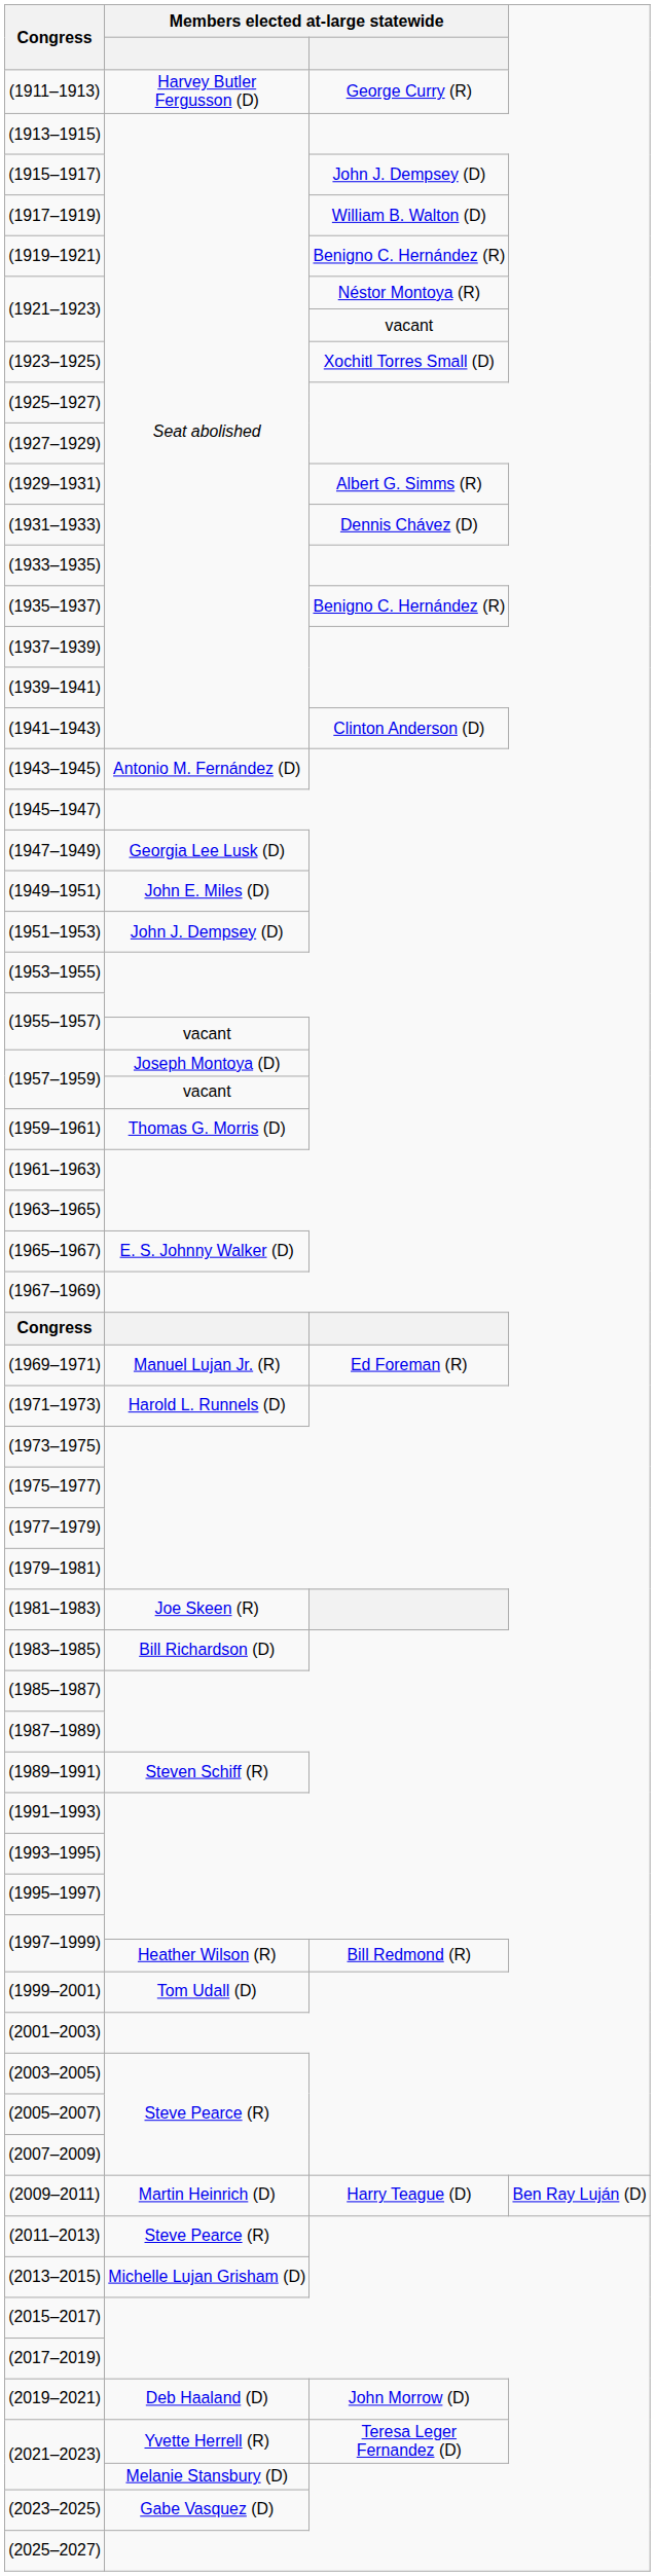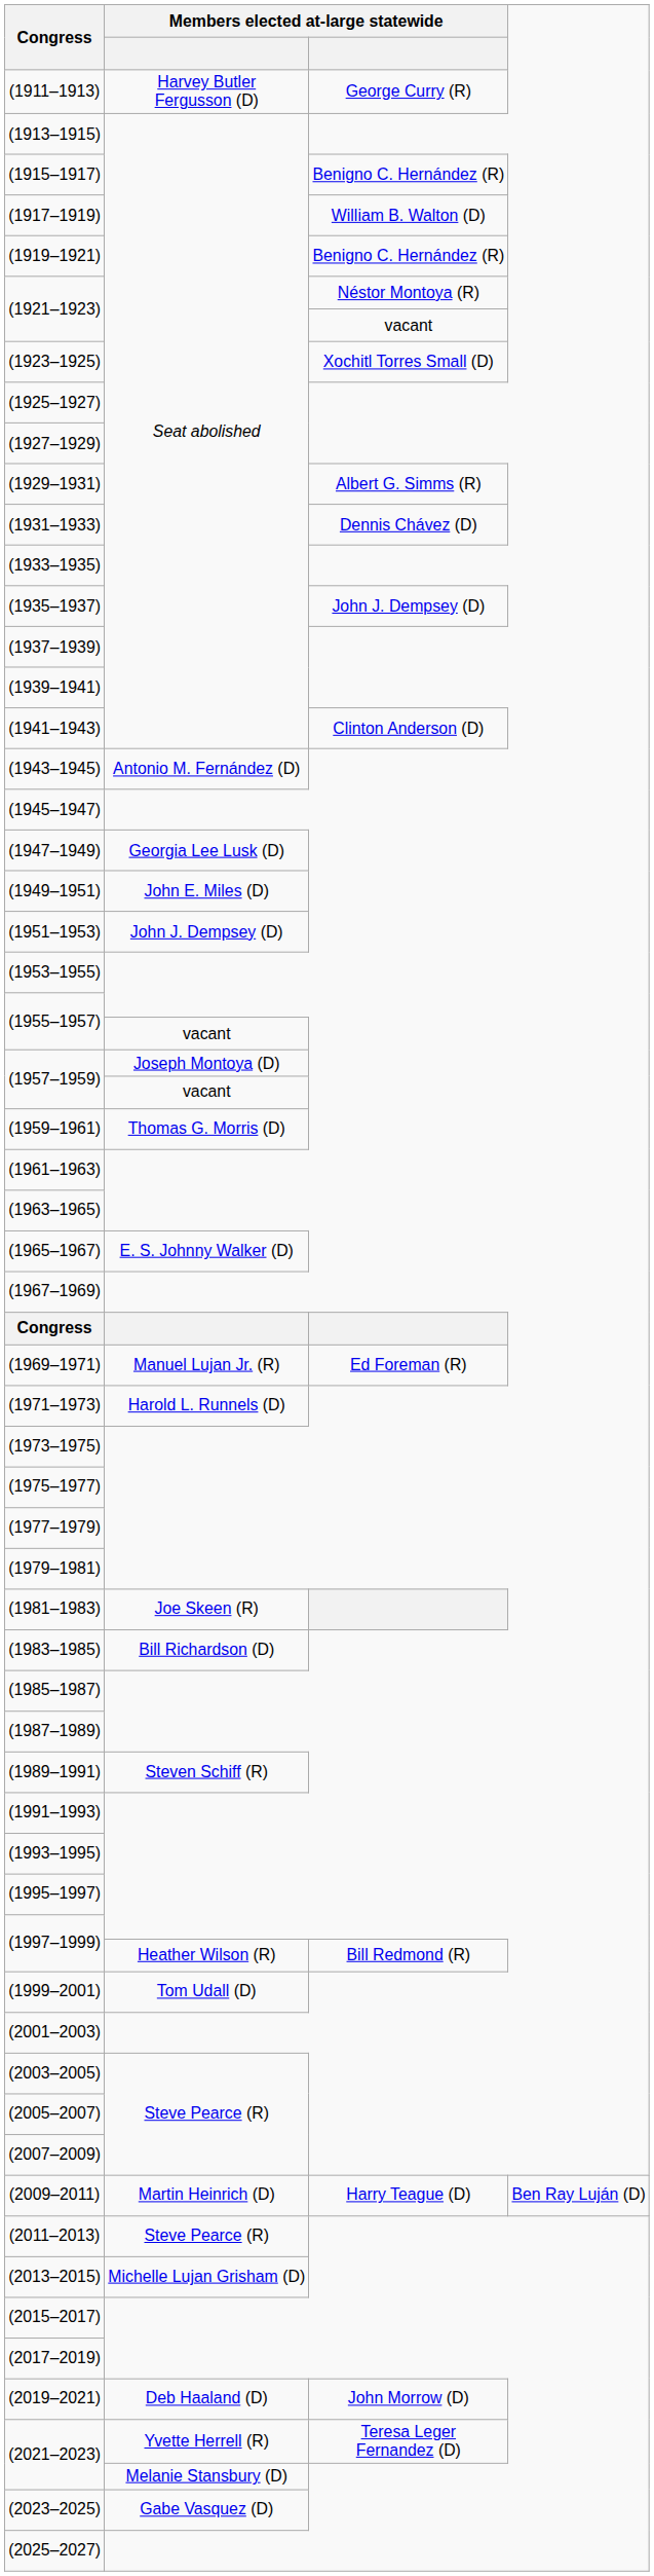(1915–1917) | column 3: John J. Dempsey (D) -> Benigno C. Hernández (R)
(1935–1937) | column 3: Benigno C. Hernández (R) -> John J. Dempsey (D)
